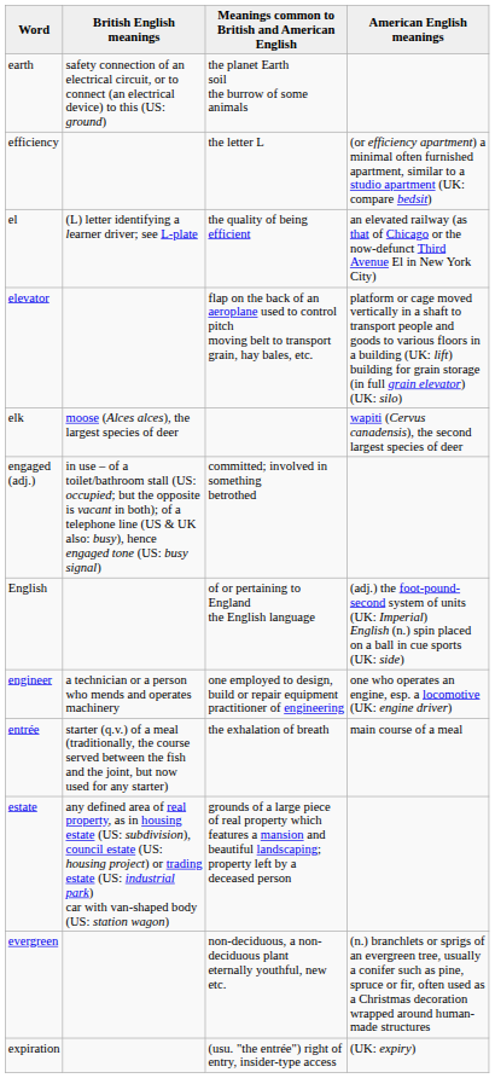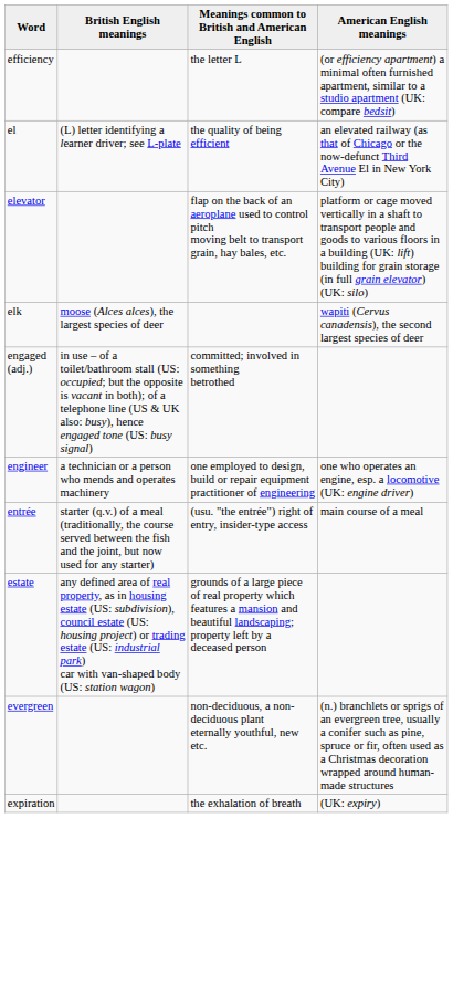- row: earth | safety connection of an electrical circuit, or to connect (an electrical device) to this (US: ground) | the planet Earth soil the burrow of some animals
- row: English | of or pertaining to England the English language | (adj.) the foot-pound-second system of units (UK: Imperial) English (n.) spin placed on a ball in cue sports (UK: side)
entrée | Meanings common to British and American English: the exhalation of breath -> (usu. "the entrée") right of entry, insider-type access
expiration | Meanings common to British and American English: (usu. "the entrée") right of entry, insider-type access -> the exhalation of breath
